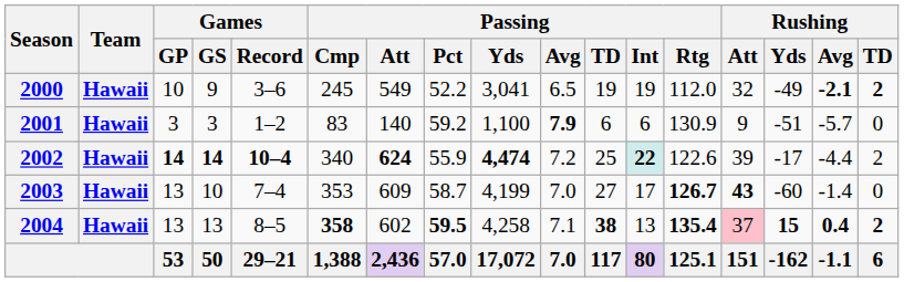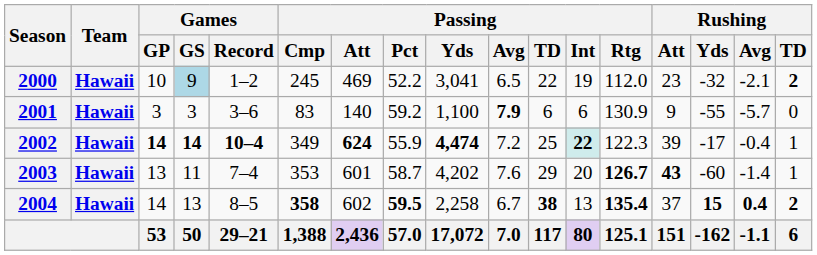2000 | Games / GS: no background -> lightblue background
2000 | Games / Record: 3–6 -> 1–2
2000 | Passing / Att: 549 -> 469
2000 | Passing / TD: 19 -> 22
2000 | Rushing / Att: 32 -> 23
2000 | Rushing / Yds: -49 -> -32
2000 | Rushing / Avg: bold -> normal
2001 | Games / Record: 1–2 -> 3–6
2001 | Rushing / Yds: -51 -> -55
2002 | Passing / Cmp: 340 -> 349
2002 | Passing / Rtg: 122.6 -> 122.3
2002 | Rushing / Avg: -4.4 -> -0.4
2002 | Rushing / TD: 2 -> 1
2003 | Games / GS: 10 -> 11
2003 | Passing / Att: 609 -> 601
2003 | Passing / Yds: 4,199 -> 4,202
2003 | Passing / Avg: 7.0 -> 7.6
2003 | Passing / TD: 27 -> 29
2003 | Passing / Int: 17 -> 20
2003 | Rushing / TD: 0 -> 1
2004 | Games / GP: 13 -> 14
2004 | Passing / Yds: 4,258 -> 2,258
2004 | Passing / Avg: 7.1 -> 6.7
2004 | Rushing / Att: pink background -> no background
